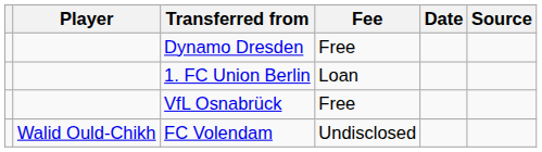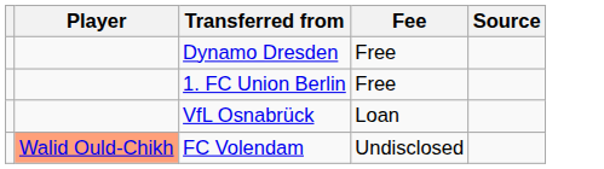- column: Date
1. FC Union Berlin | Fee: Loan -> Free
VfL Osnabrück | Fee: Free -> Loan
FC Volendam | Player: no background -> lightsalmon background
